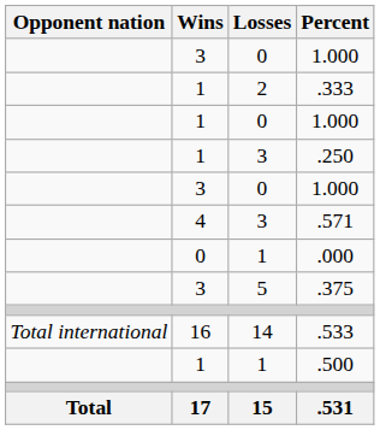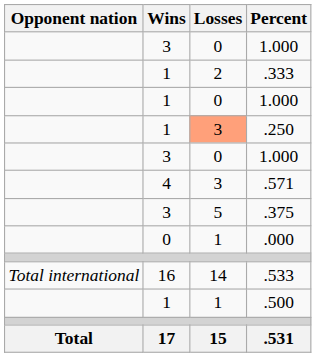.250 | Losses: no background -> lightsalmon background
rows swapped: .000 <-> .375
